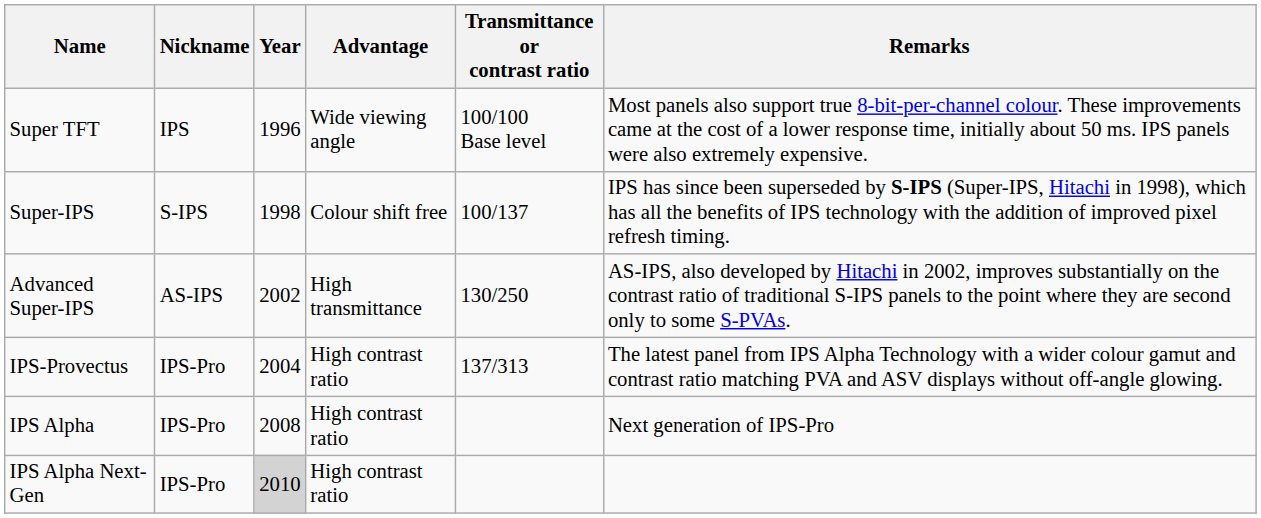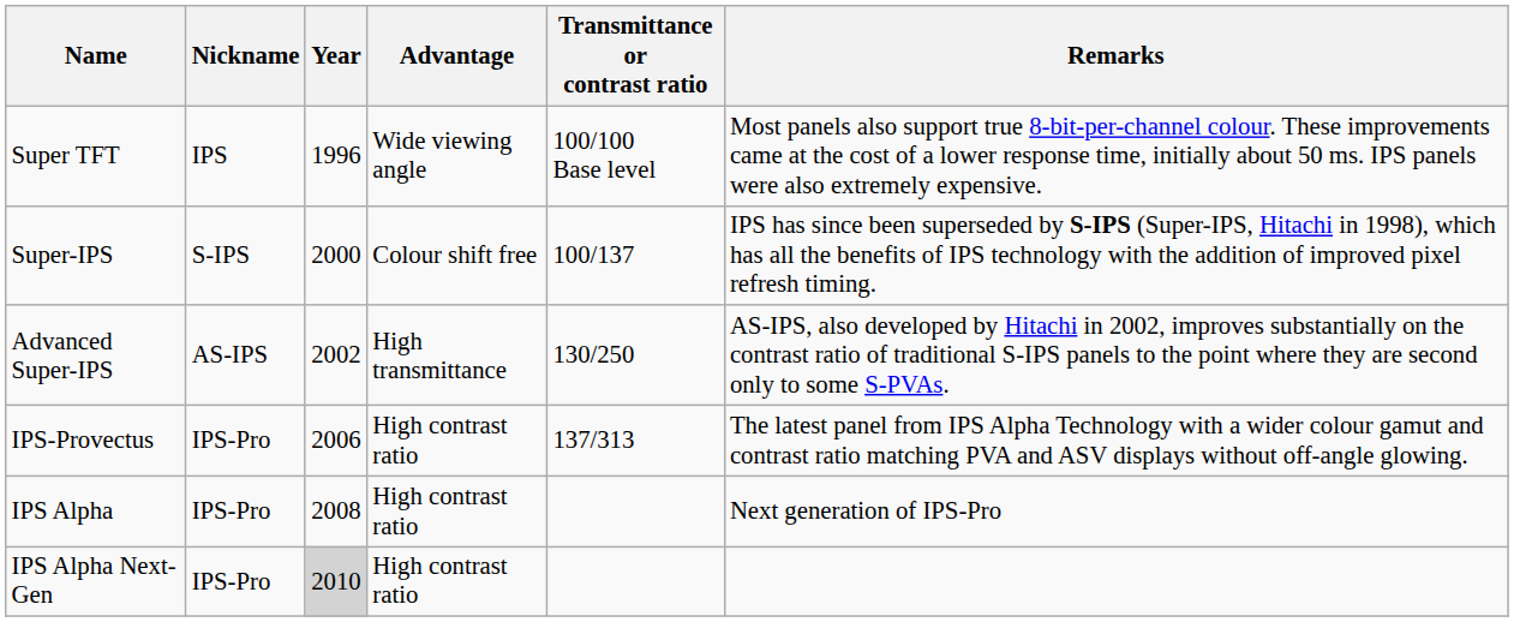Super-IPS | Year: 1998 -> 2000
IPS-Provectus | Year: 2004 -> 2006
